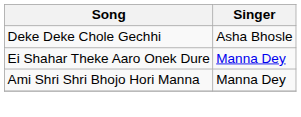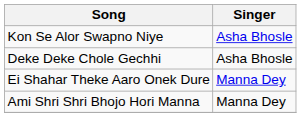+ row: Kon Se Alor Swapno Niye | Asha Bhosle
